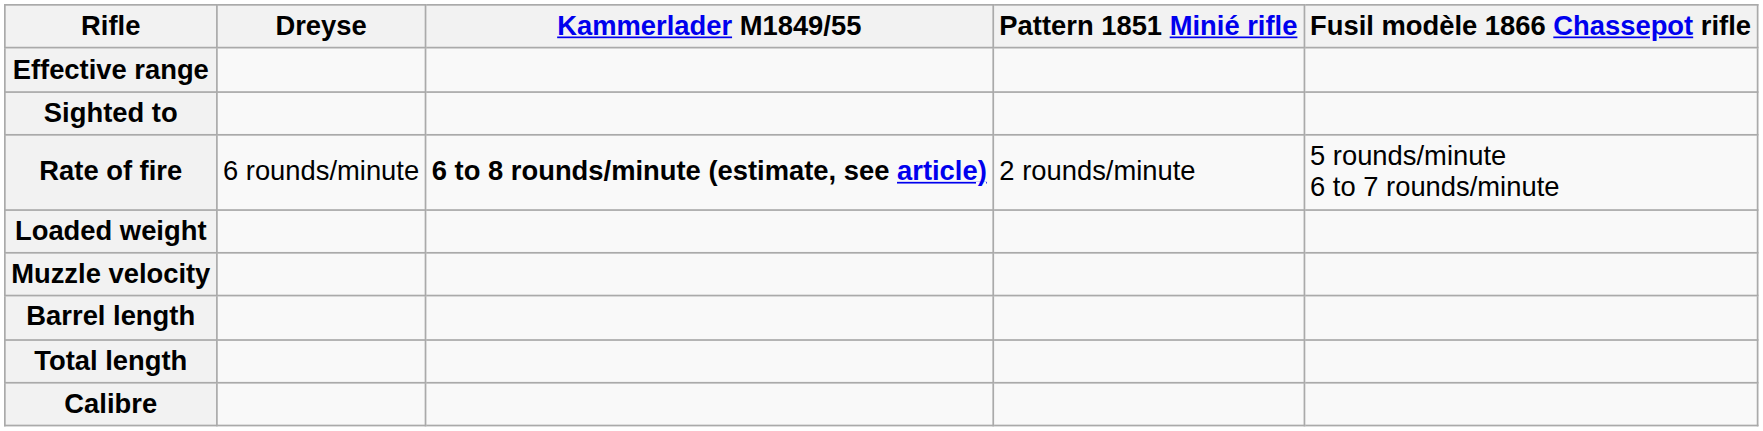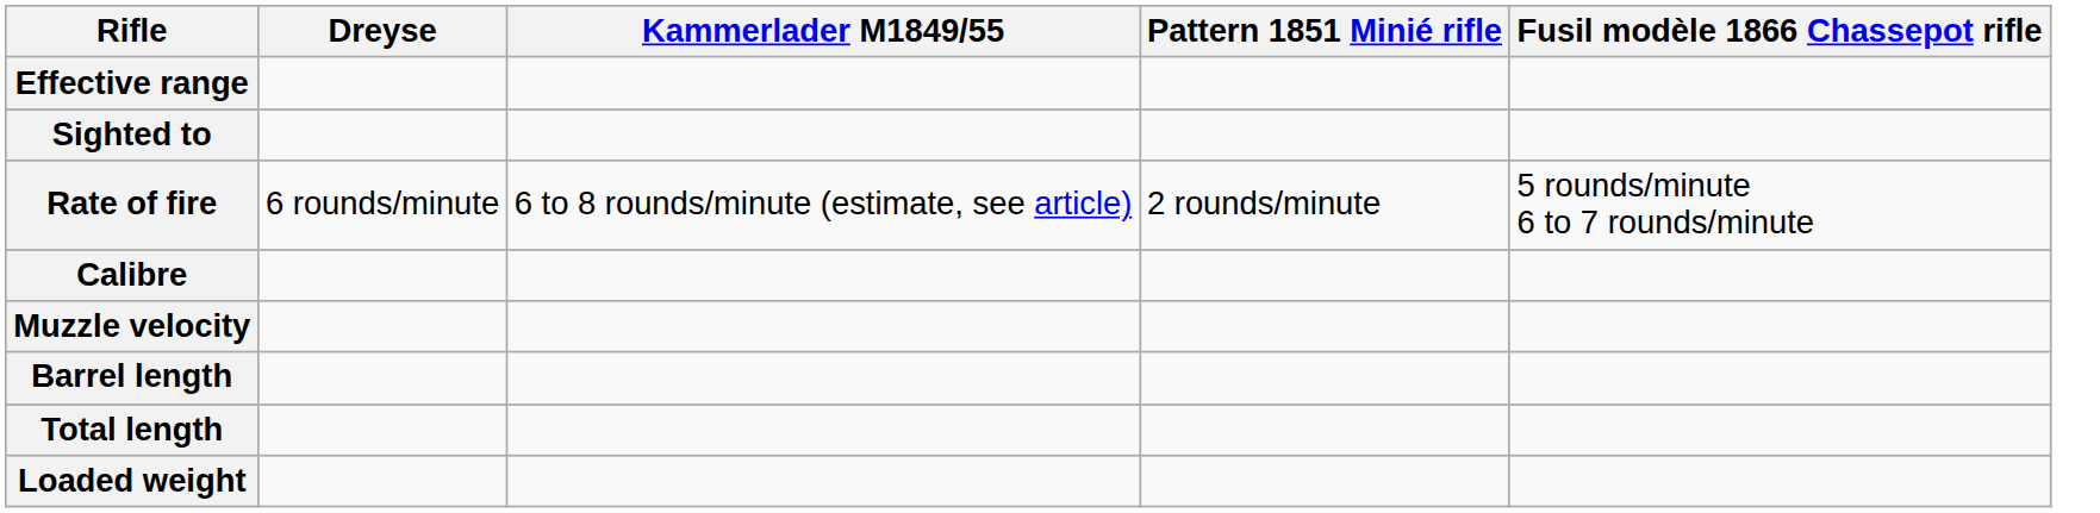Rate of fire | Kammerlader M1849/55: bold -> normal
rows swapped: Calibre <-> Loaded weight
